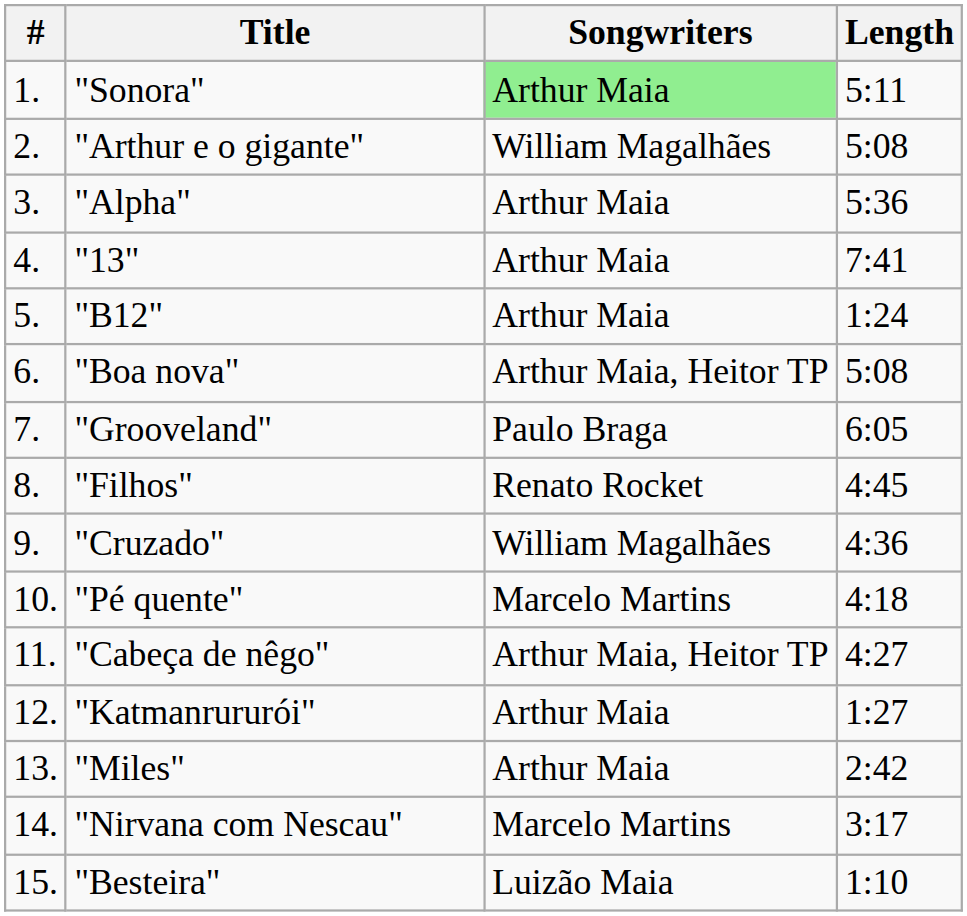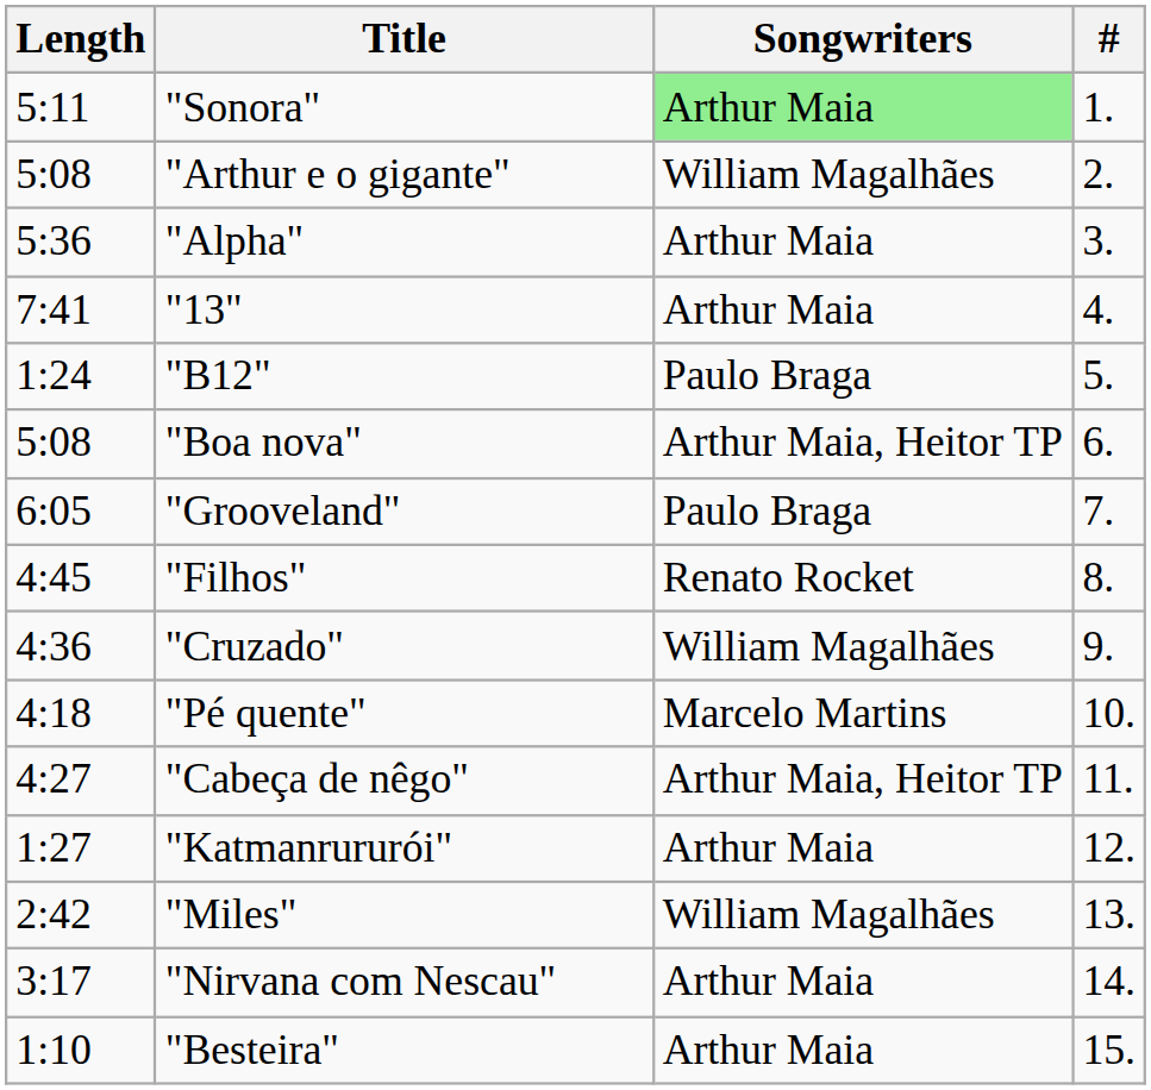columns swapped: # <-> Length
"B12" | Songwriters: Arthur Maia -> Paulo Braga
"Miles" | Songwriters: Arthur Maia -> William Magalhães
"Nirvana com Nescau" | Songwriters: Marcelo Martins -> Arthur Maia
"Besteira" | Songwriters: Luizão Maia -> Arthur Maia
